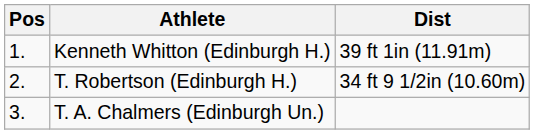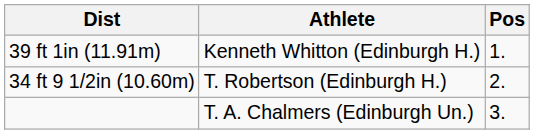columns swapped: Pos <-> Dist
